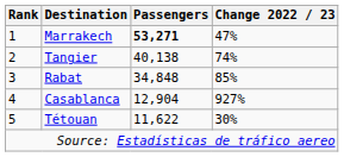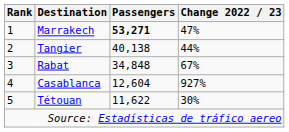Tangier | Change 2022 / 23: 74% -> 44%
Rabat | Change 2022 / 23: 85% -> 67%
Casablanca | Passengers: 12,904 -> 12,604
